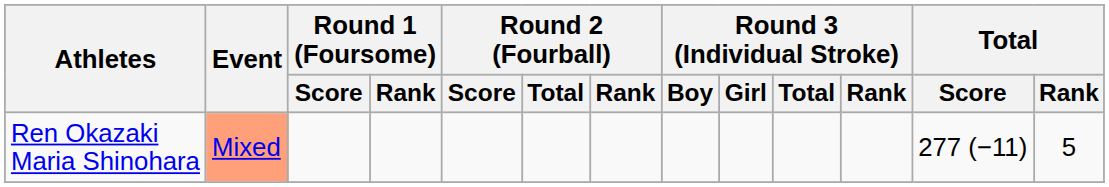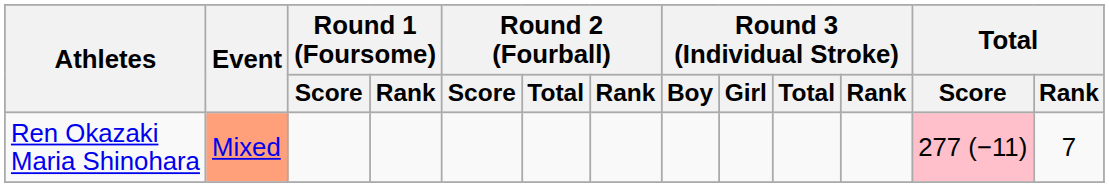Ren Okazaki Maria Shinohara | Total / Score: no background -> pink background
Ren Okazaki Maria Shinohara | Total / Rank: 5 -> 7
